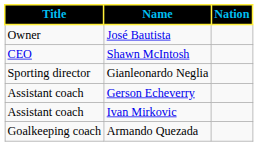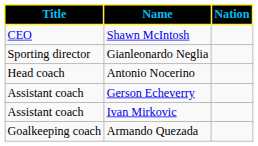- row: Owner | José Bautista
+ row: Head coach | Antonio Nocerino
